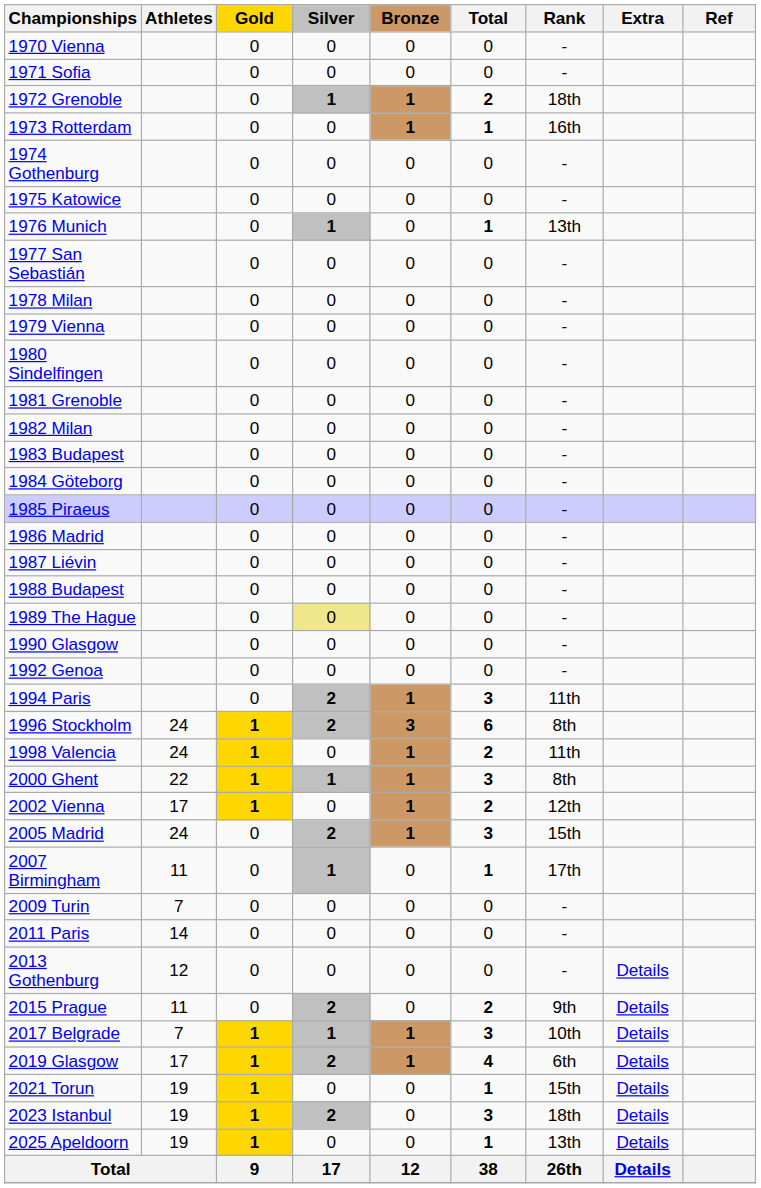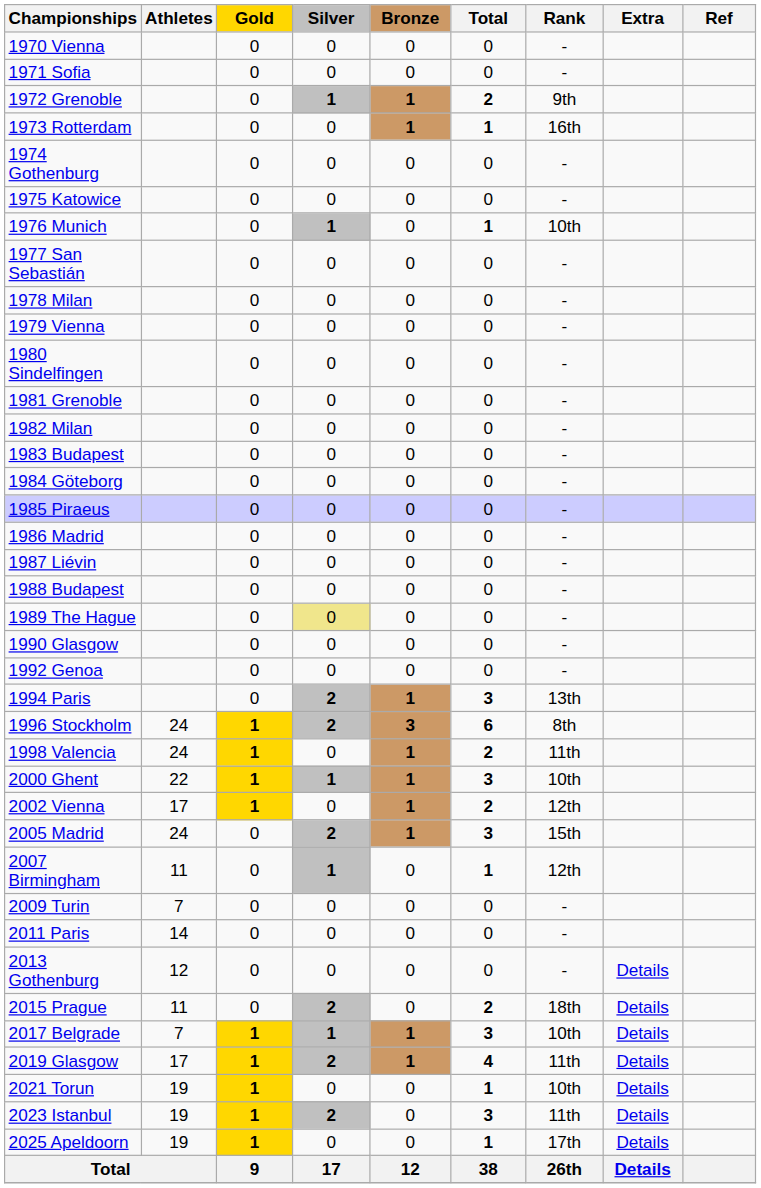1972 Grenoble | Rank: 18th -> 9th
1976 Munich | Rank: 13th -> 10th
1994 Paris | Rank: 11th -> 13th
2000 Ghent | Rank: 8th -> 10th
2007 Birmingham | Rank: 17th -> 12th
2015 Prague | Rank: 9th -> 18th
2019 Glasgow | Rank: 6th -> 11th
2021 Torun | Rank: 15th -> 10th
2023 Istanbul | Rank: 18th -> 11th
2025 Apeldoorn | Rank: 13th -> 17th
